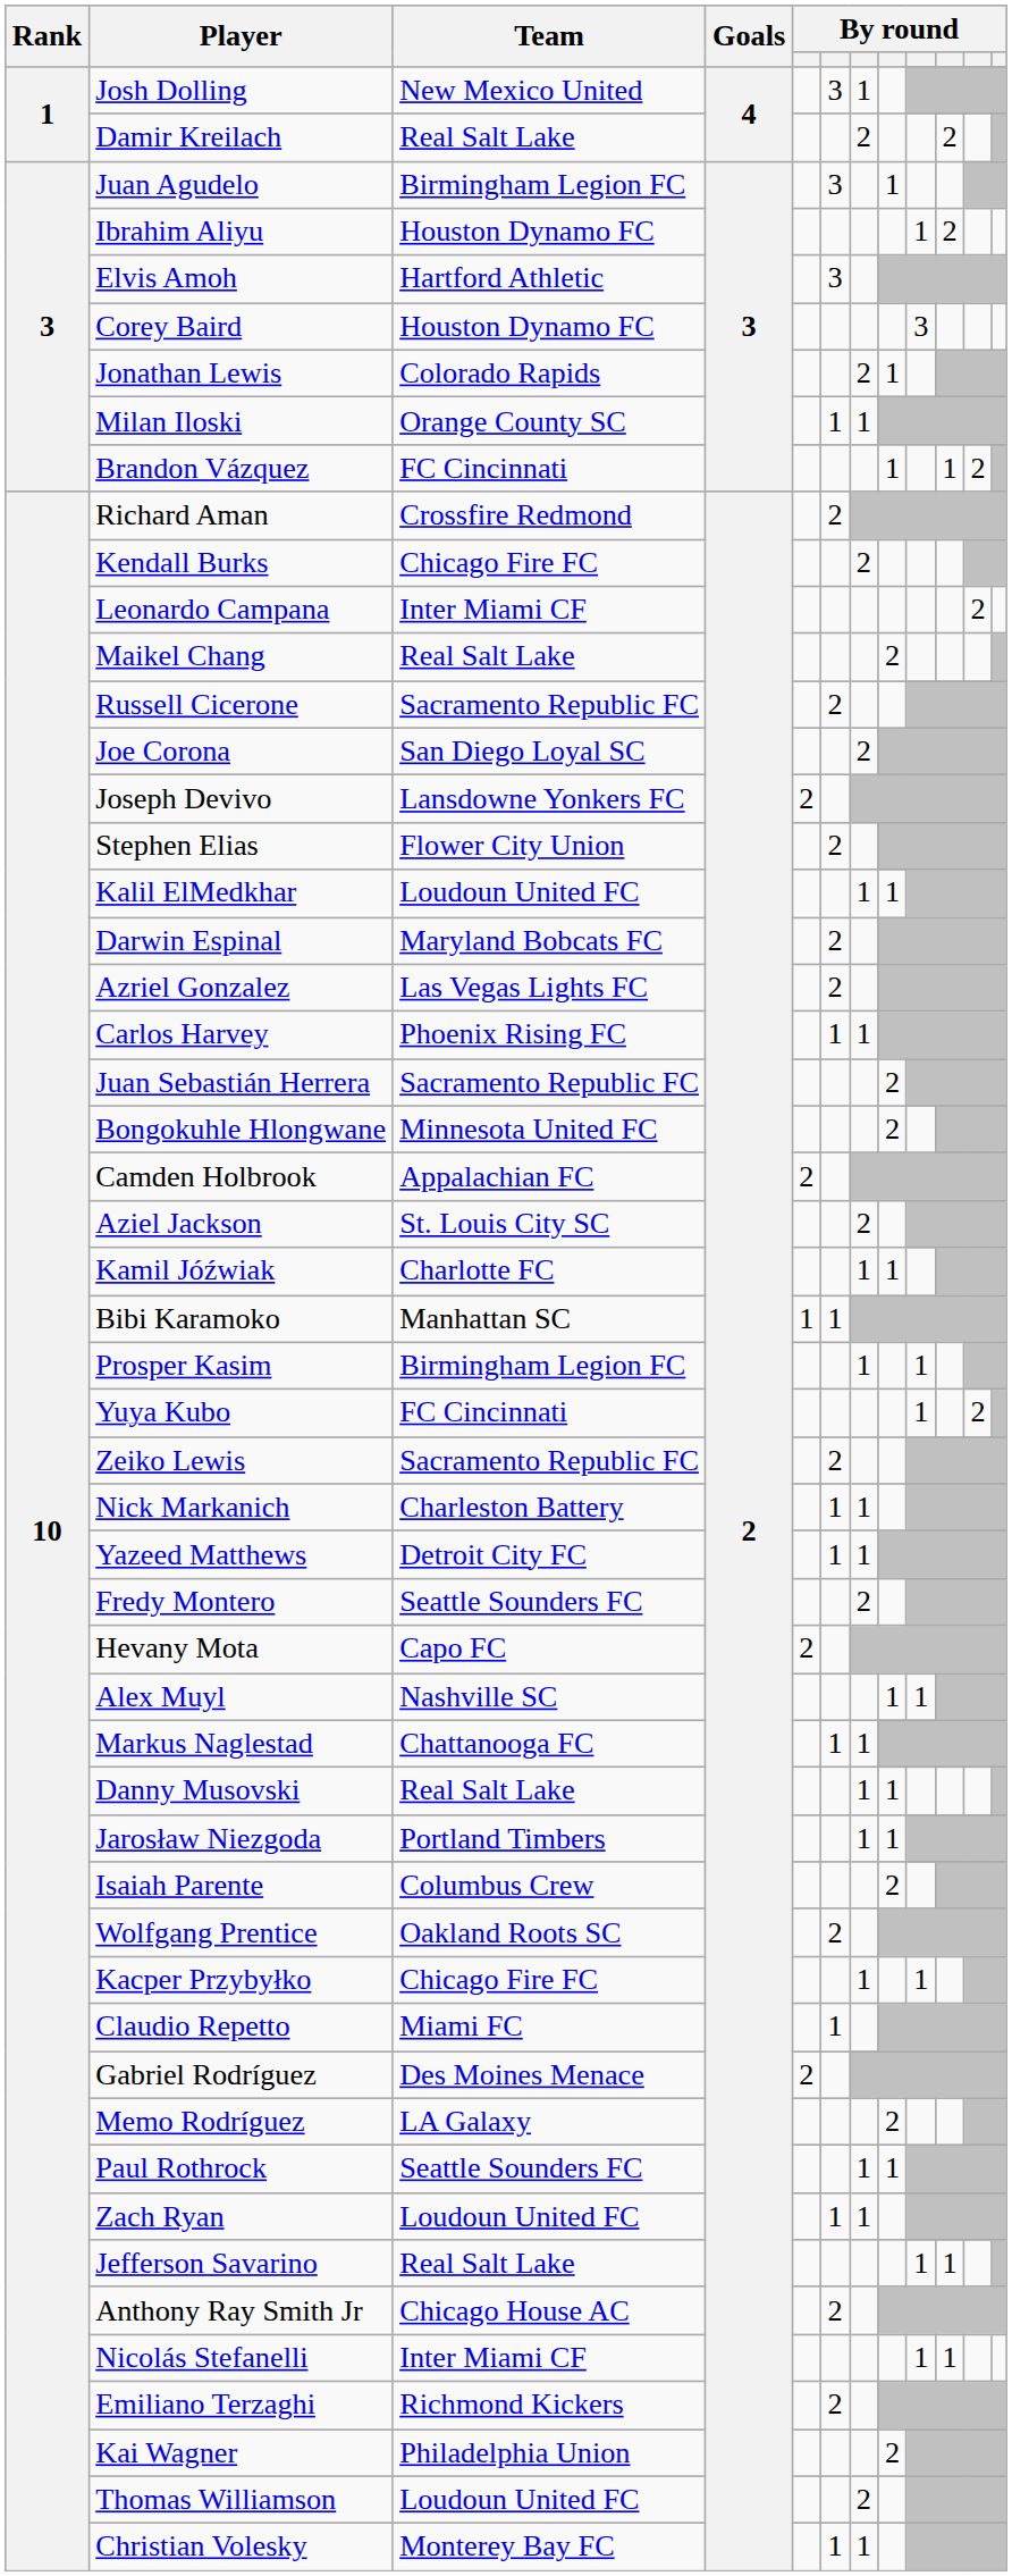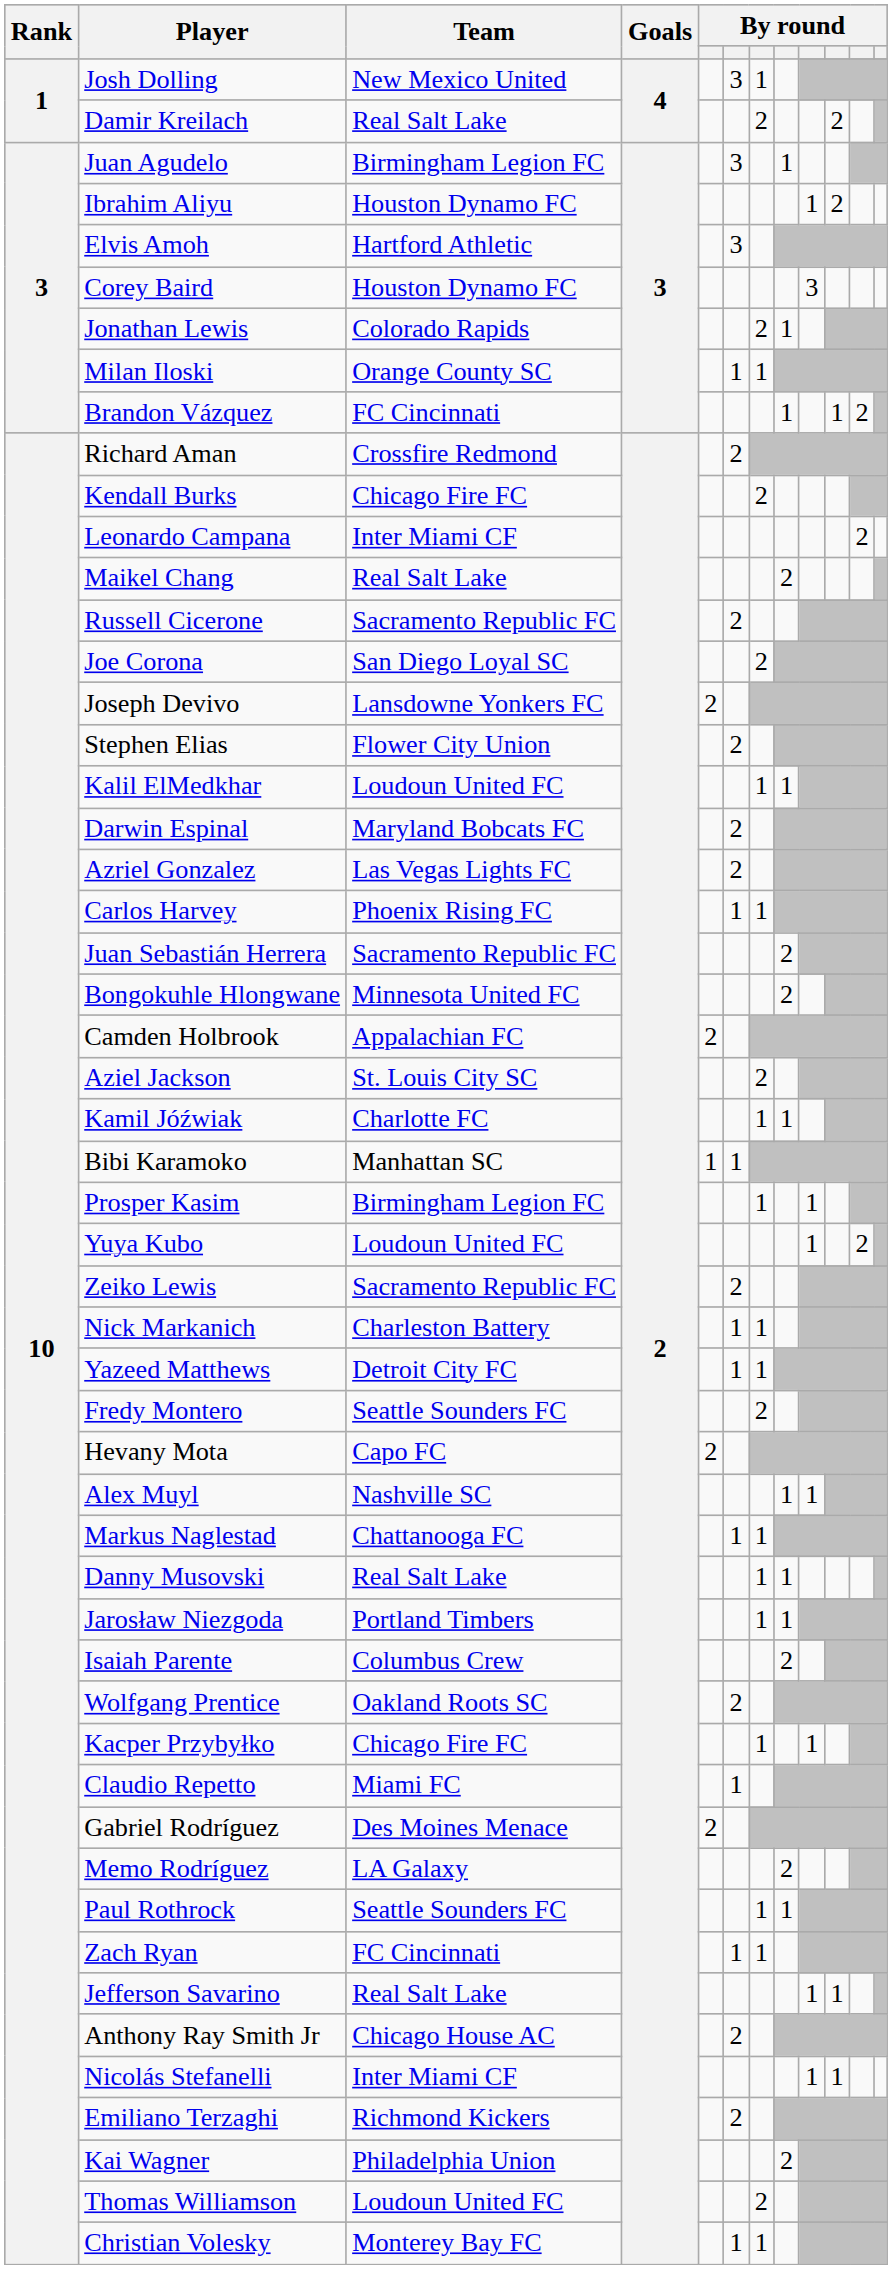Yuya Kubo | Team: FC Cincinnati -> Loudoun United FC
Zach Ryan | Team: Loudoun United FC -> FC Cincinnati
